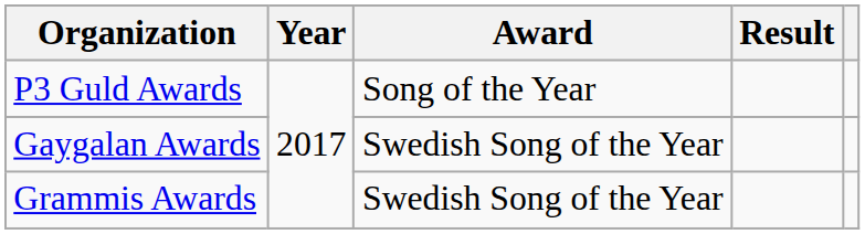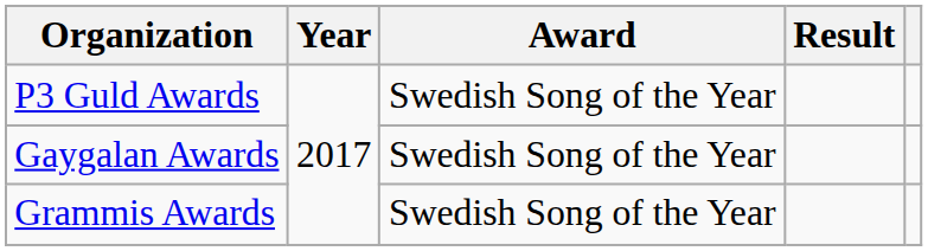P3 Guld Awards | Award: Song of the Year -> Swedish Song of the Year
